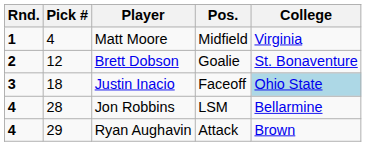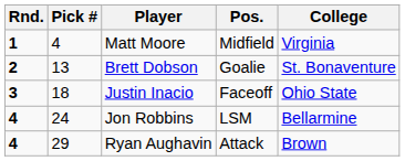Brett Dobson | Pick #: 12 -> 13
Justin Inacio | College: lightblue background -> no background
Jon Robbins | Pick #: 28 -> 24
